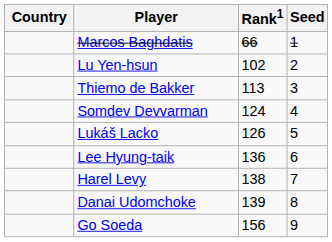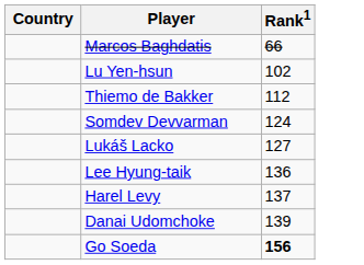- column: Seed | 1 | 2 | 3 | 4 | 5 | 6 | 7 | 8 | 9
Thiemo de Bakker | Rank1: 113 -> 112
Lukáš Lacko | Rank1: 126 -> 127
Harel Levy | Rank1: 138 -> 137
Go Soeda | Rank1: normal -> bold
